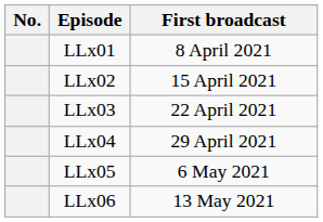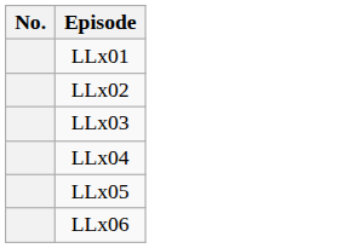- column: First broadcast | 8 April 2021 | 15 April 2021 | 22 April 2021 | 29 April 2021 | 6 May 2021 | 13 May 2021
